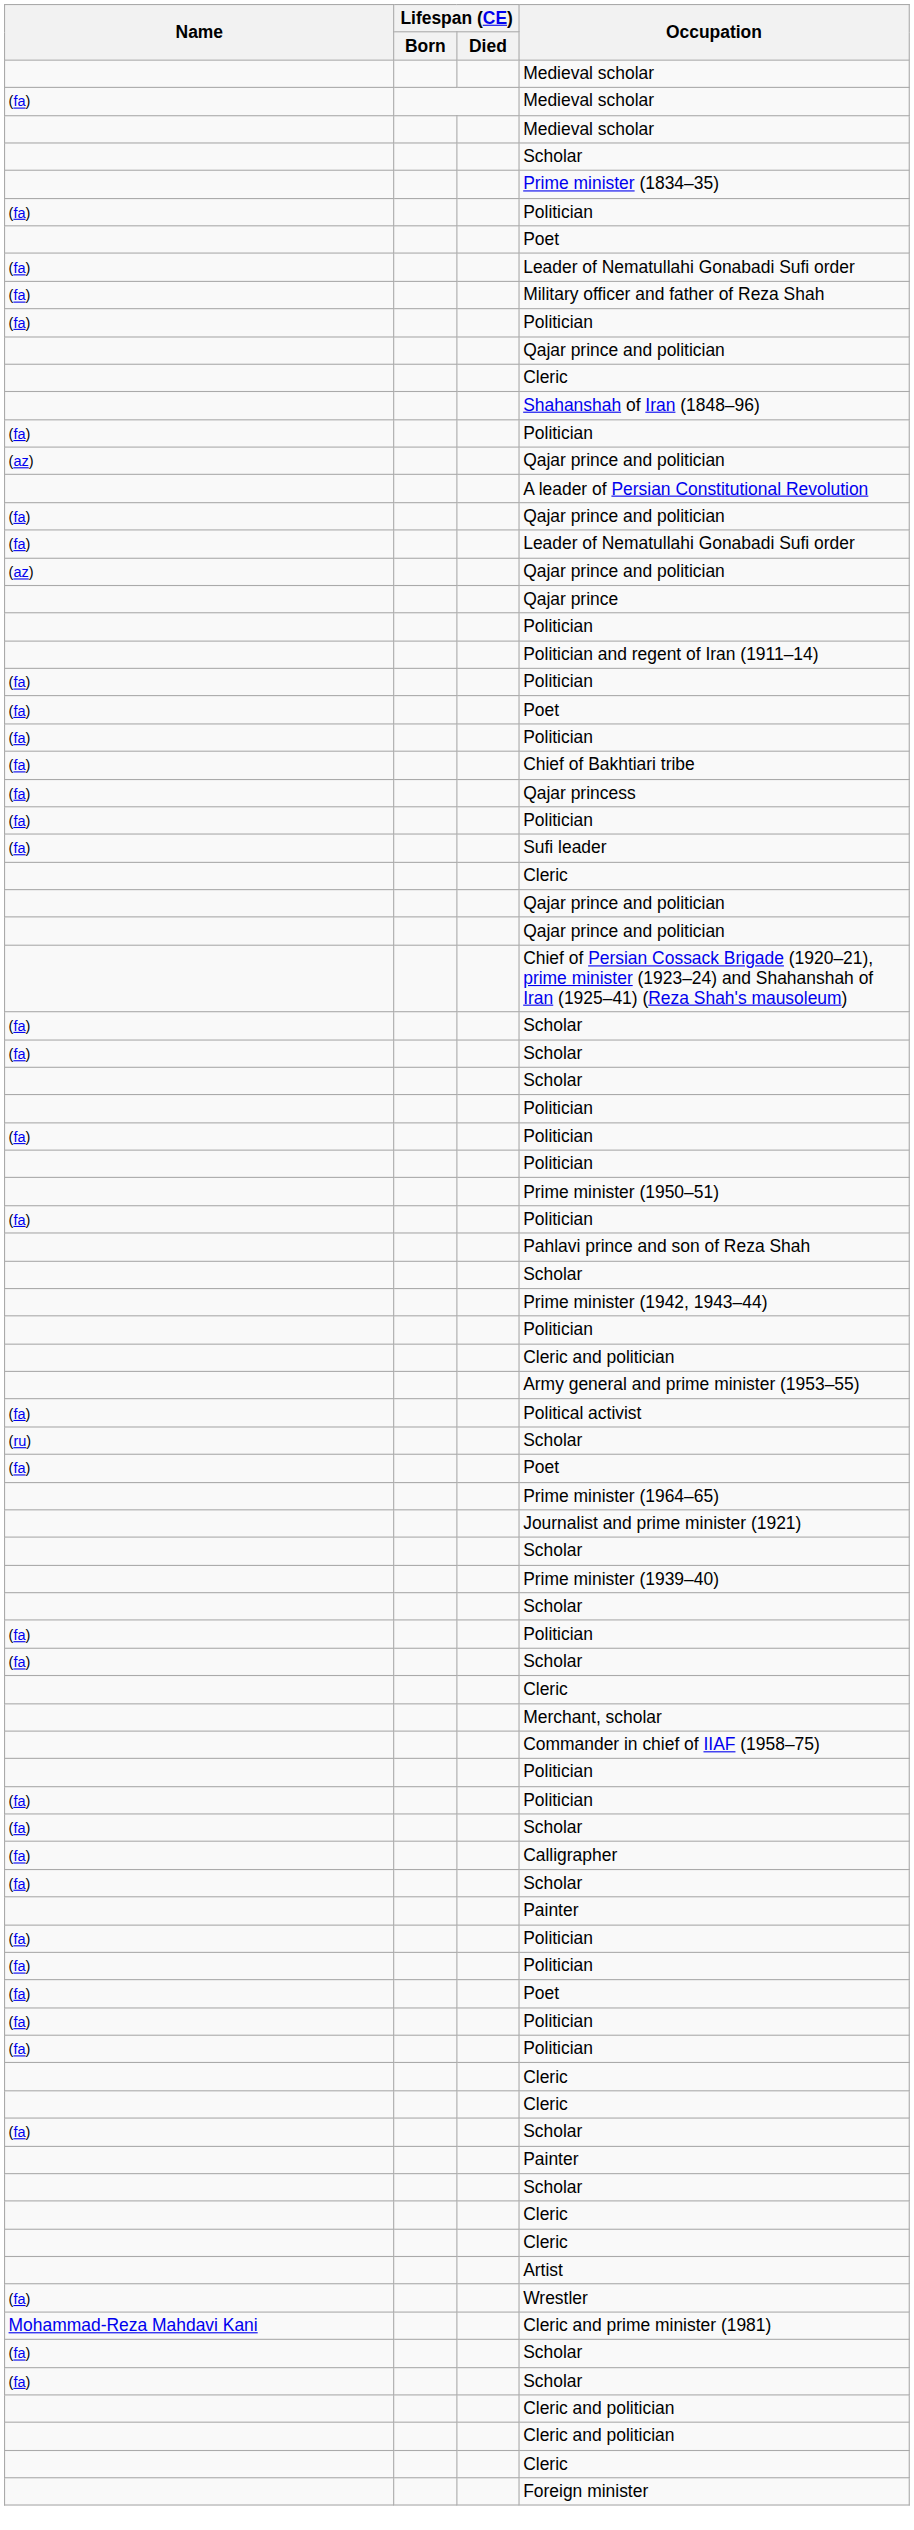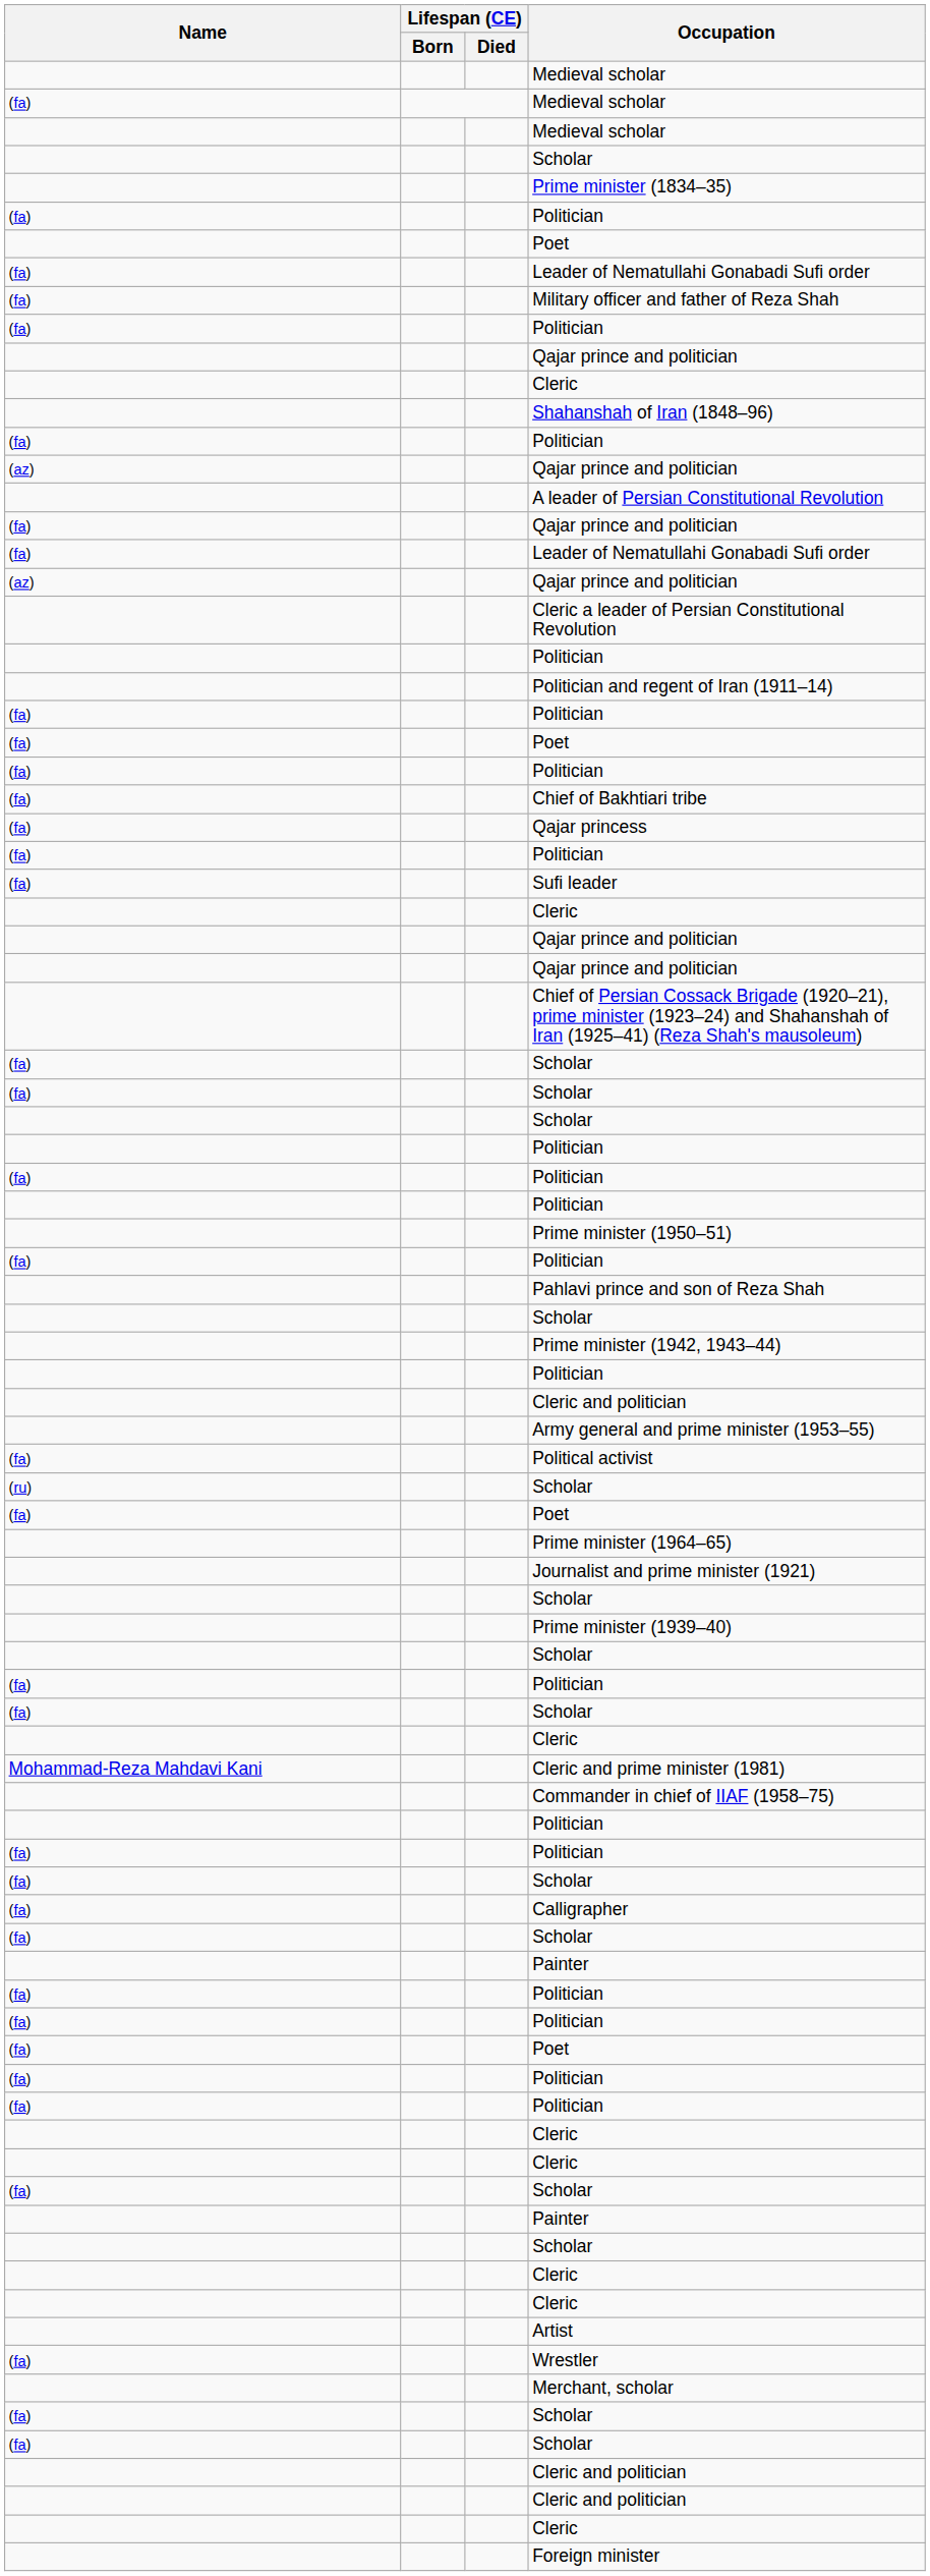+ row: Cleric a leader of Persian Constitutional Revolution
- row: Qajar prince
rows swapped: Merchant, scholar <-> Cleric and prime minister (1981)
